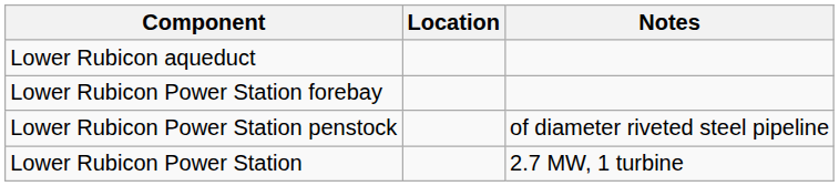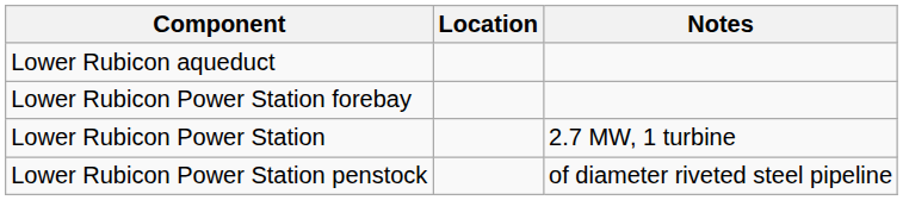rows swapped: Lower Rubicon Power Station penstock <-> Lower Rubicon Power Station
